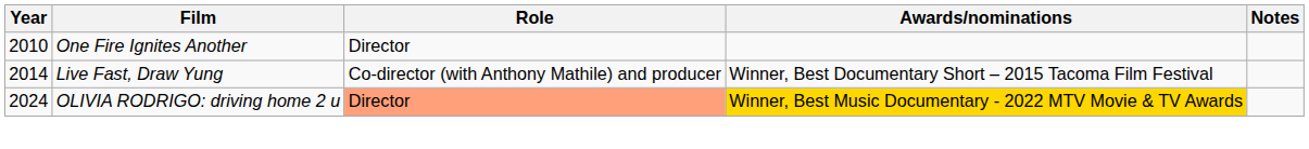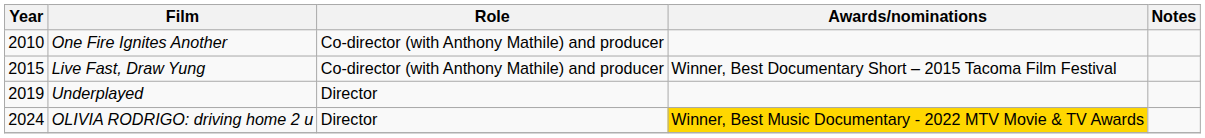One Fire Ignites Another | Role: Director -> Co-director (with Anthony Mathile) and producer
Live Fast, Draw Yung | Year: 2014 -> 2015
+ row: 2019 | Underplayed | Director
OLIVIA RODRIGO: driving home 2 u | Role: lightsalmon background -> no background
